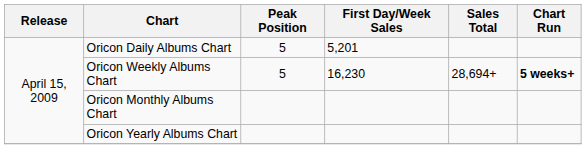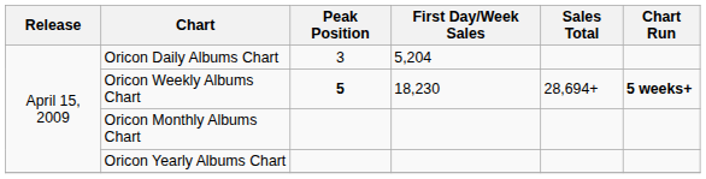Oricon Daily Albums Chart | Peak Position: 5 -> 3
Oricon Daily Albums Chart | First Day/Week Sales: 5,201 -> 5,204
Oricon Weekly Albums Chart | Peak Position: normal -> bold
Oricon Weekly Albums Chart | First Day/Week Sales: 16,230 -> 18,230
